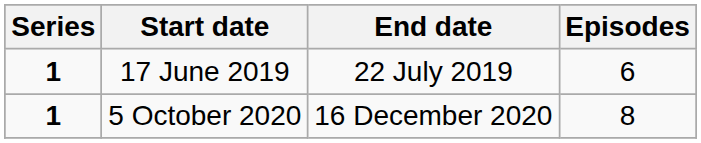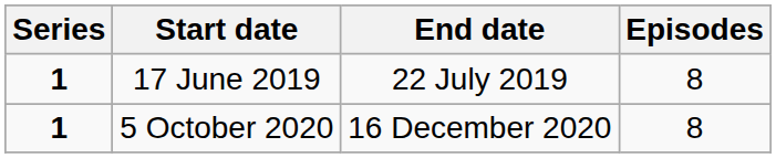17 June 2019 | Episodes: 6 -> 8
